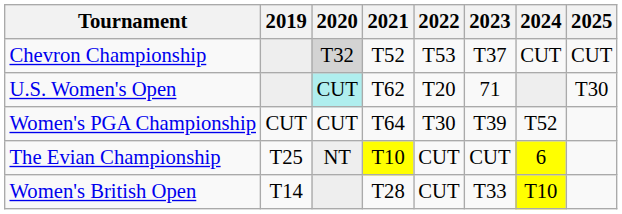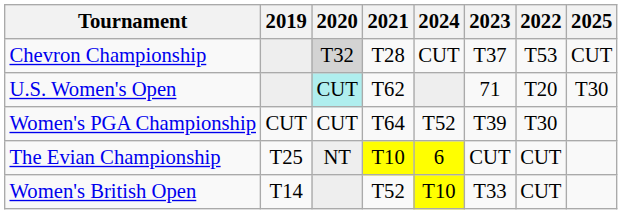columns swapped: 2022 <-> 2024
Chevron Championship | 2021: T52 -> T28
Women's British Open | 2021: T28 -> T52
